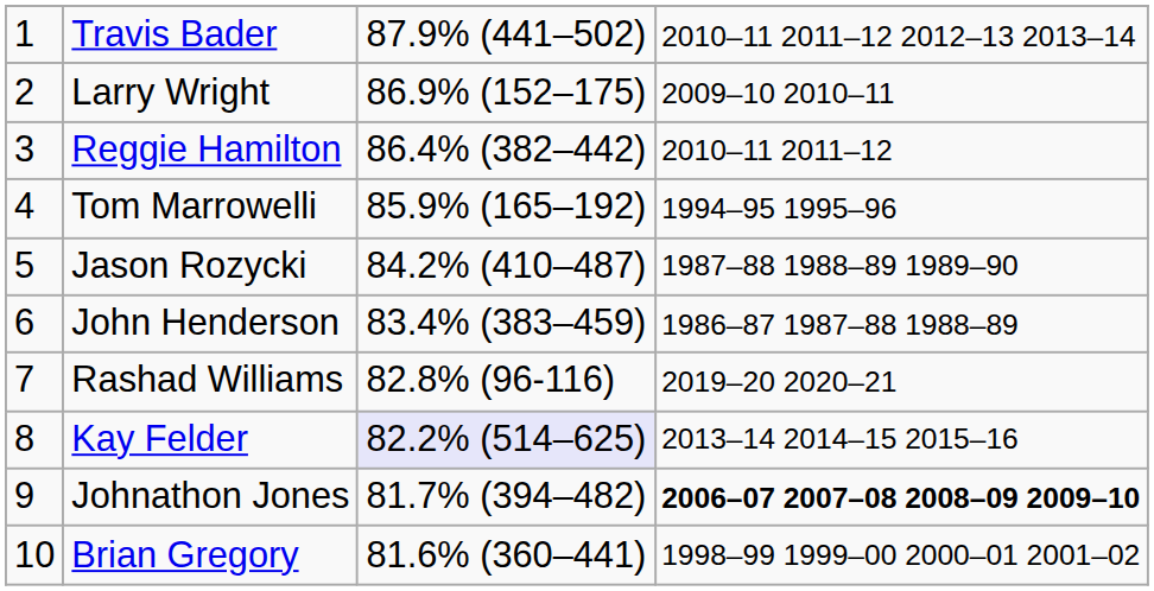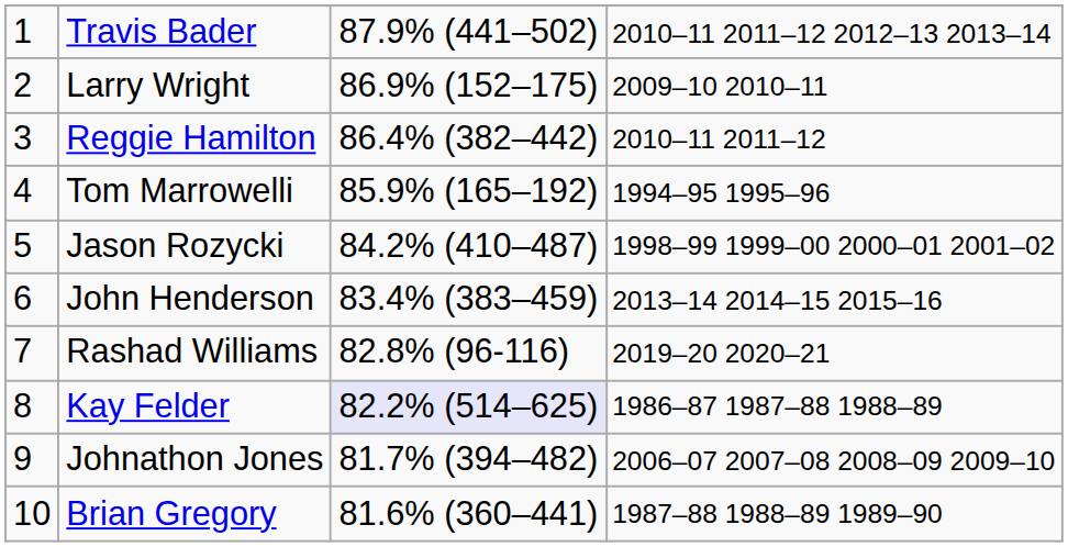Jason Rozycki | column 4: 1987–88 1988–89 1989–90 -> 1998–99 1999–00 2000–01 2001–02
John Henderson | column 4: 1986–87 1987–88 1988–89 -> 2013–14 2014–15 2015–16
Kay Felder | column 4: 2013–14 2014–15 2015–16 -> 1986–87 1987–88 1988–89
Johnathon Jones | column 4: bold -> normal
Brian Gregory | column 4: 1998–99 1999–00 2000–01 2001–02 -> 1987–88 1988–89 1989–90
